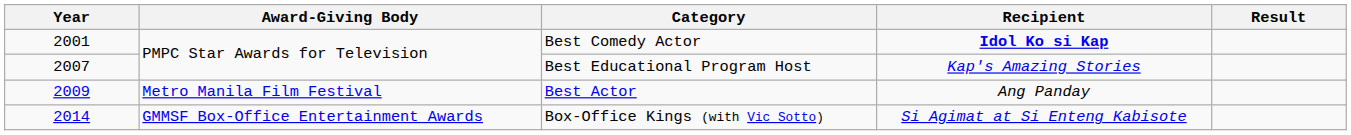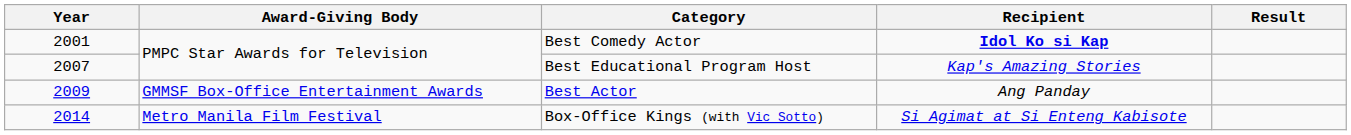Best Actor | Award-Giving Body: Metro Manila Film Festival -> GMMSF Box-Office Entertainment Awards
Box-Office Kings (with Vic Sotto) | Award-Giving Body: GMMSF Box-Office Entertainment Awards -> Metro Manila Film Festival
